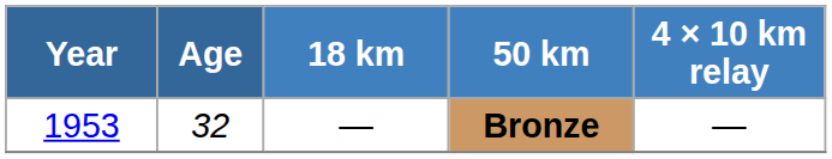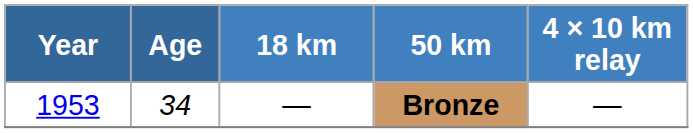Bronze | Age: 32 -> 34
